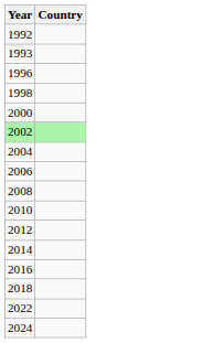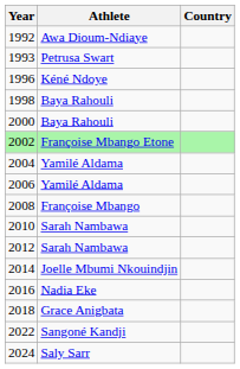+ column: Athlete | Awa Dioum-Ndiaye | Petrusa Swart | Kéné Ndoye | Baya Rahouli | Baya Rahouli | Françoise Mbango Etone | Yamilé Aldama | Yamilé Aldama | Françoise Mbango | Sarah Nambawa | Sarah Nambawa | Joelle Mbumi Nkouindjin | Nadia Eke | Grace Anigbata | Sangoné Kandji | Saly Sarr
